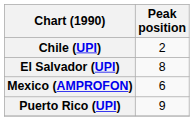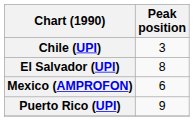Chile (UPI) | Peak position: 2 -> 3
